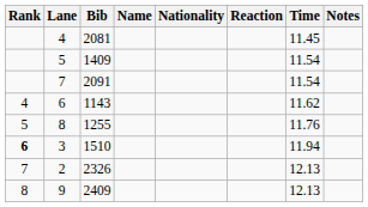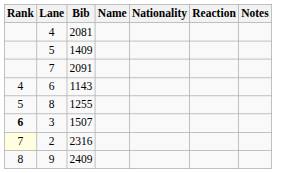- column: Time | 11.45 | 11.54 | 11.54 | 11.62 | 11.76 | 11.94 | 12.13 | 12.13
3 | Bib: 1510 -> 1507
2 | Rank: no background -> lightyellow background
2 | Bib: 2326 -> 2316
